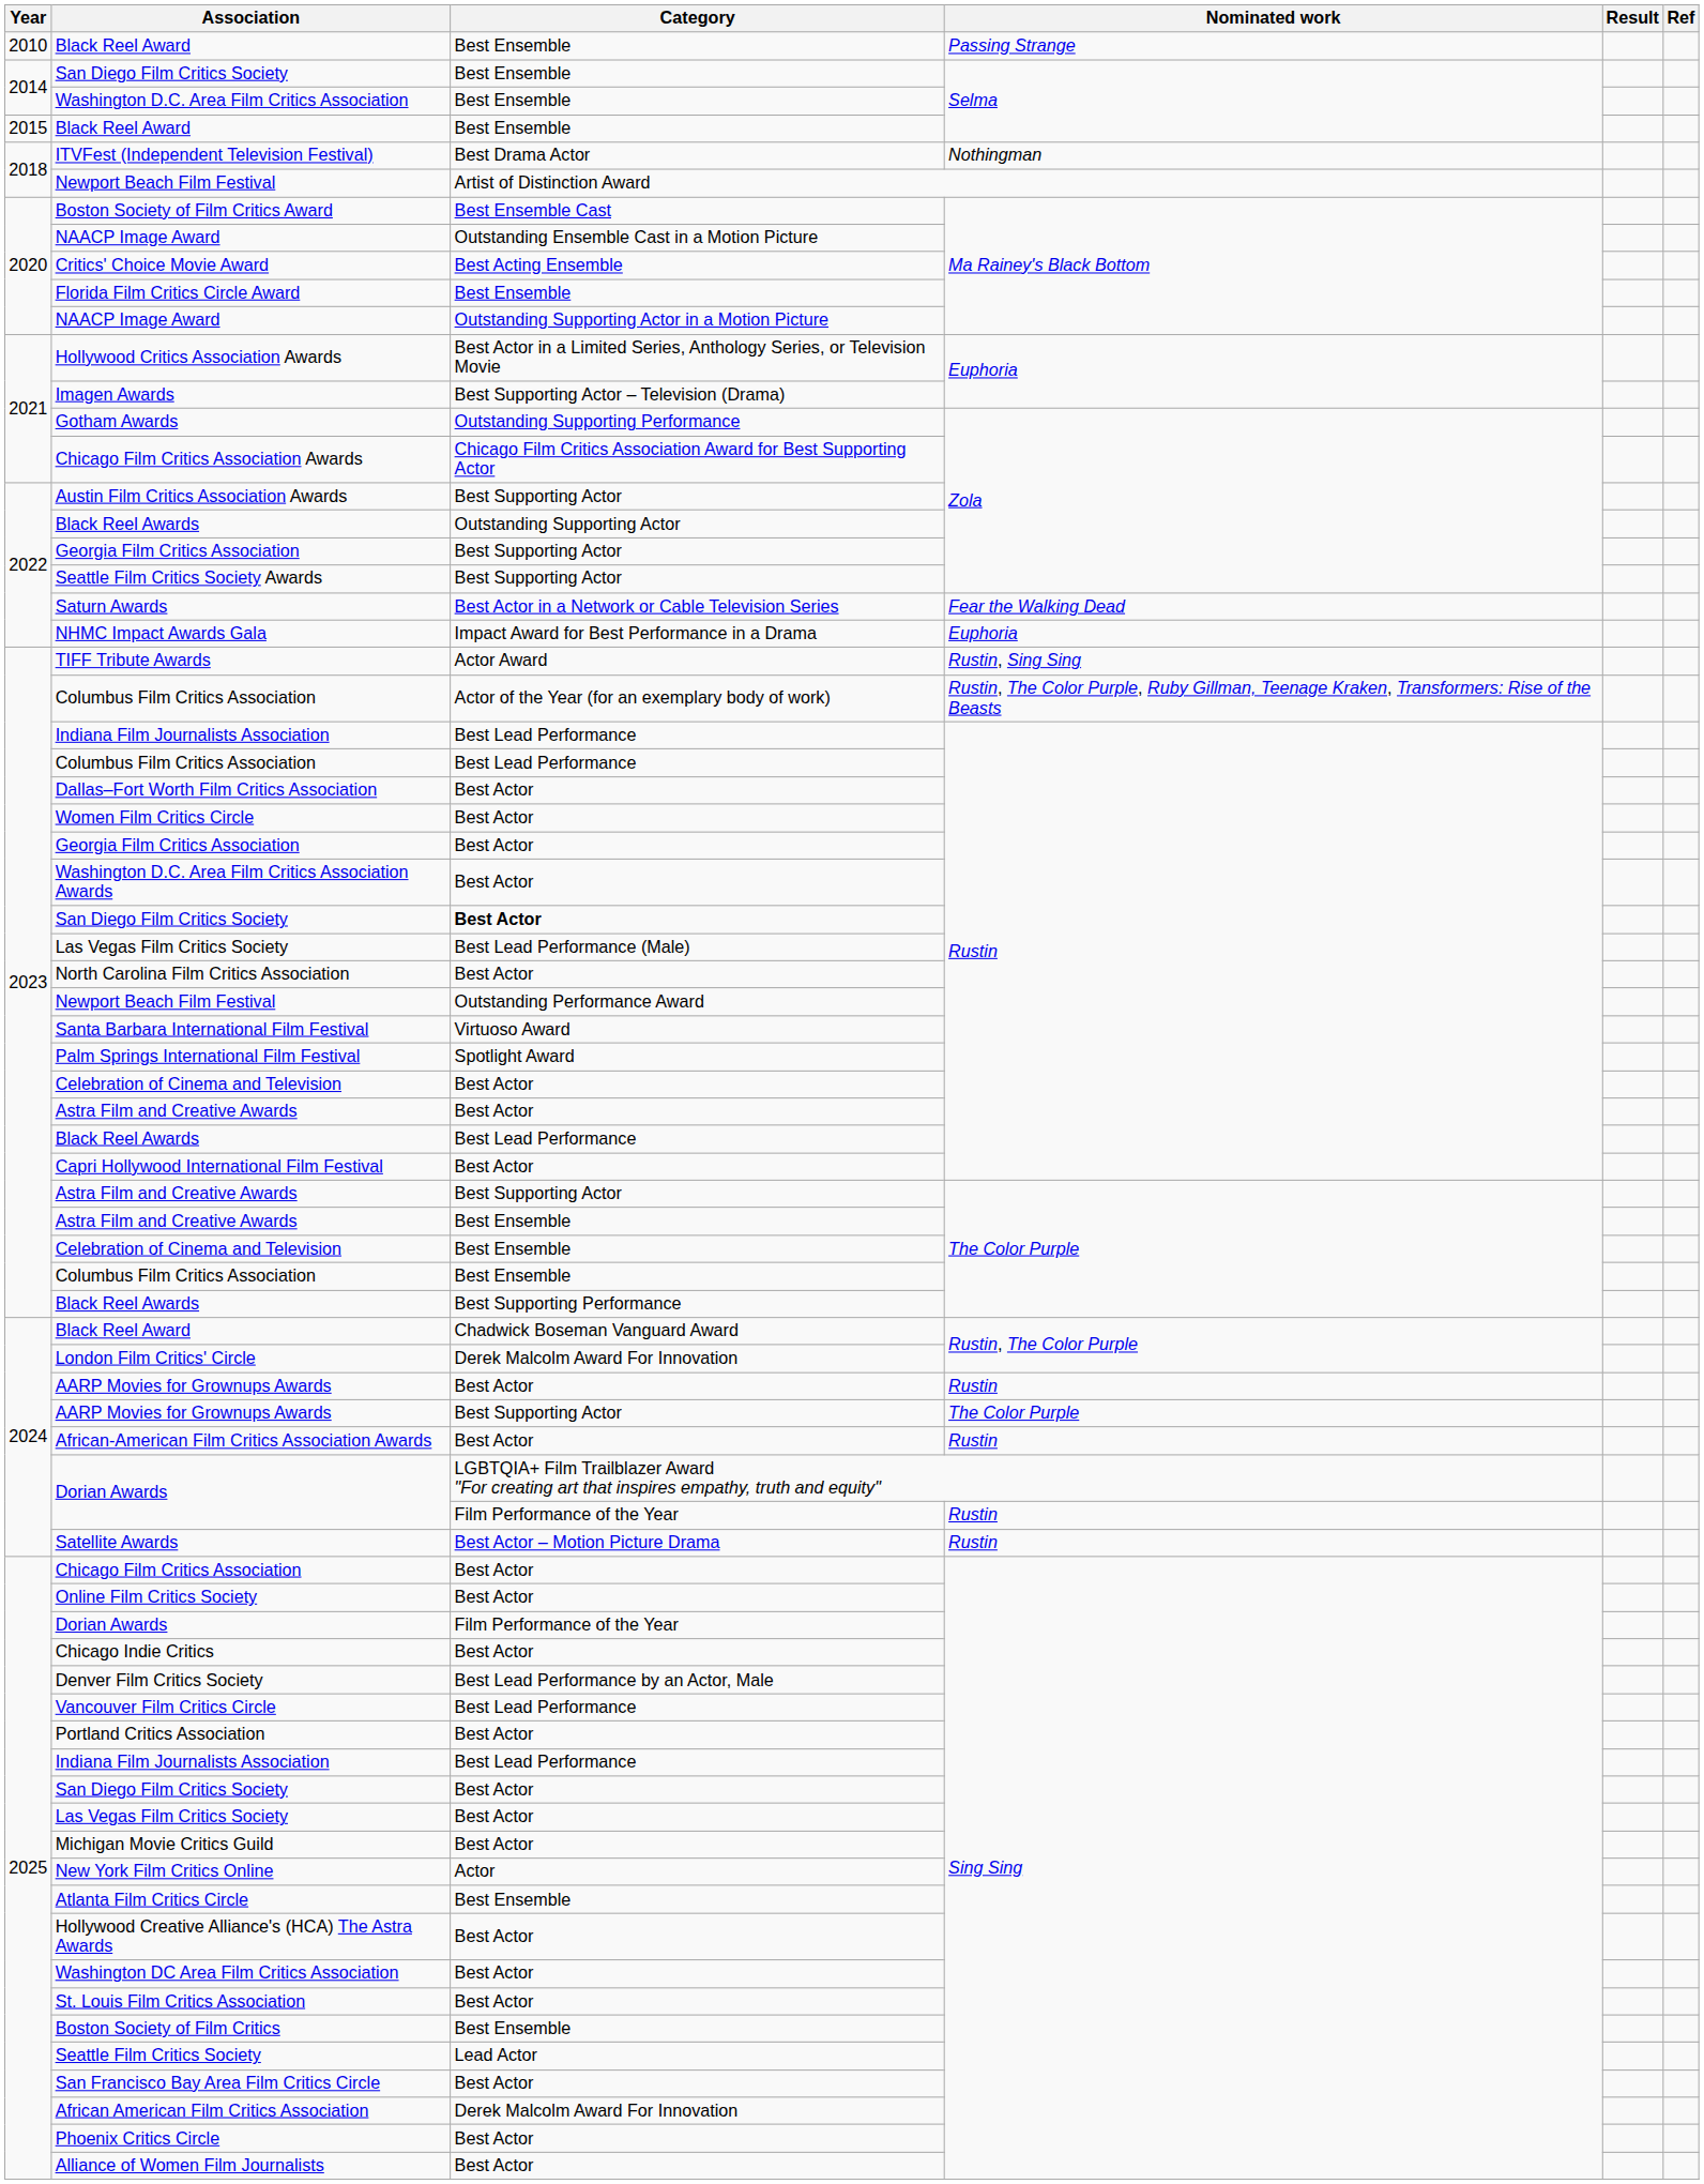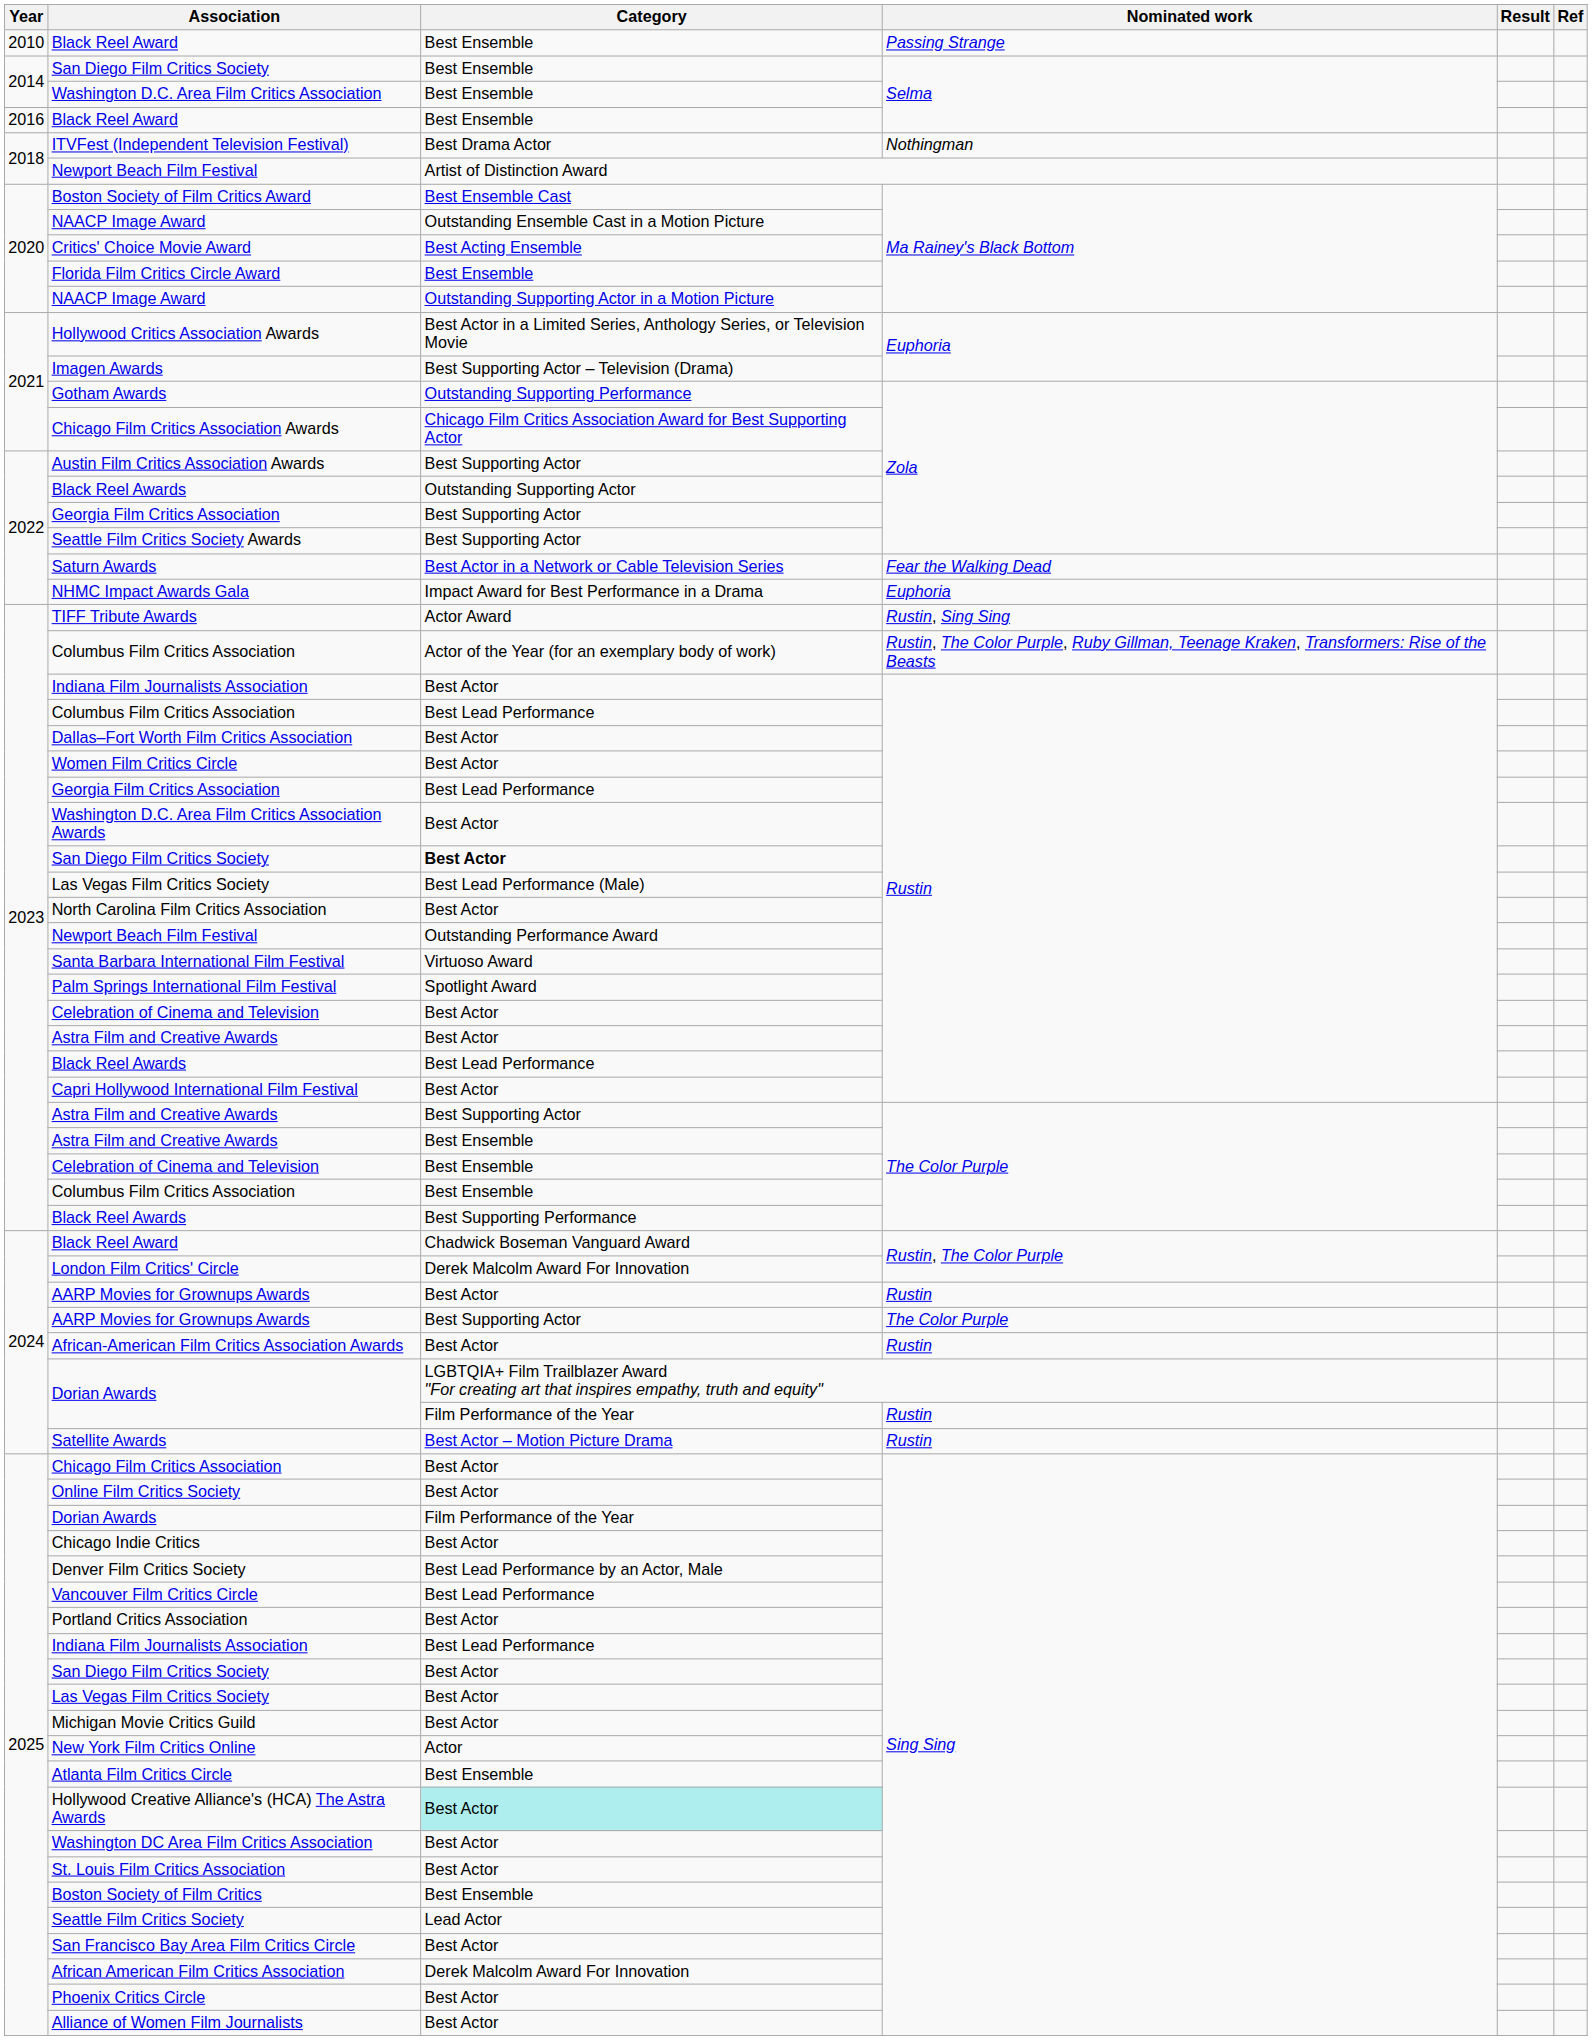Black Reel Award / Selma | Year: 2015 -> 2016
Indiana Film Journalists Association / Rustin | Category: Best Lead Performance -> Best Actor
Georgia Film Critics Association / Rustin | Category: Best Actor -> Best Lead Performance
Hollywood Creative Alliance's (HCA) The Astra Awards | Category: no background -> paleturquoise background
